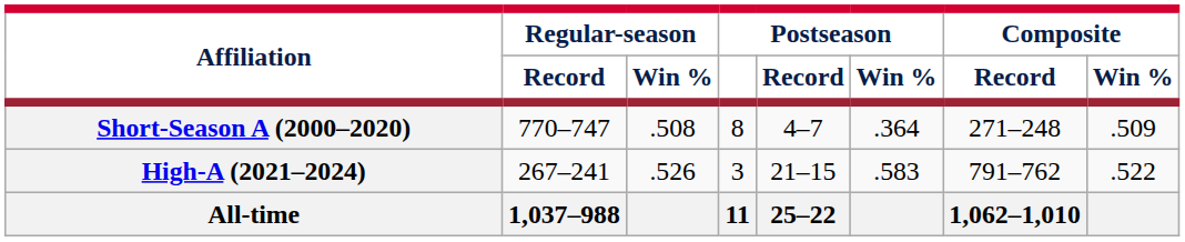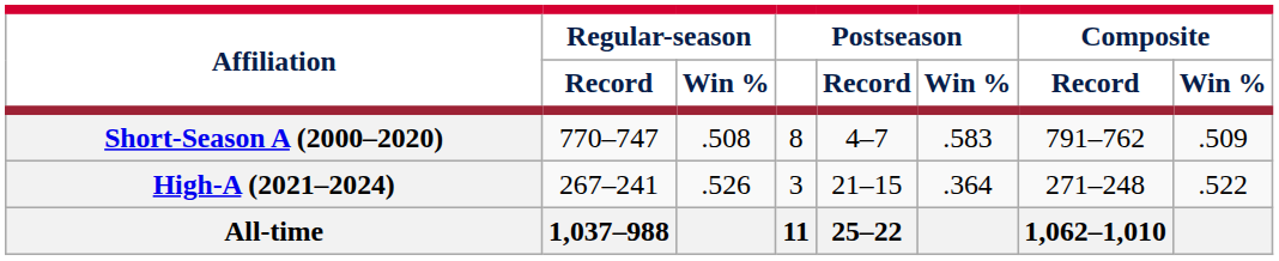Short-Season A (2000–2020) | Postseason / Win %: .364 -> .583
Short-Season A (2000–2020) | Composite / Record: 271–248 -> 791–762
High-A (2021–2024) | Postseason / Win %: .583 -> .364
High-A (2021–2024) | Composite / Record: 791–762 -> 271–248
